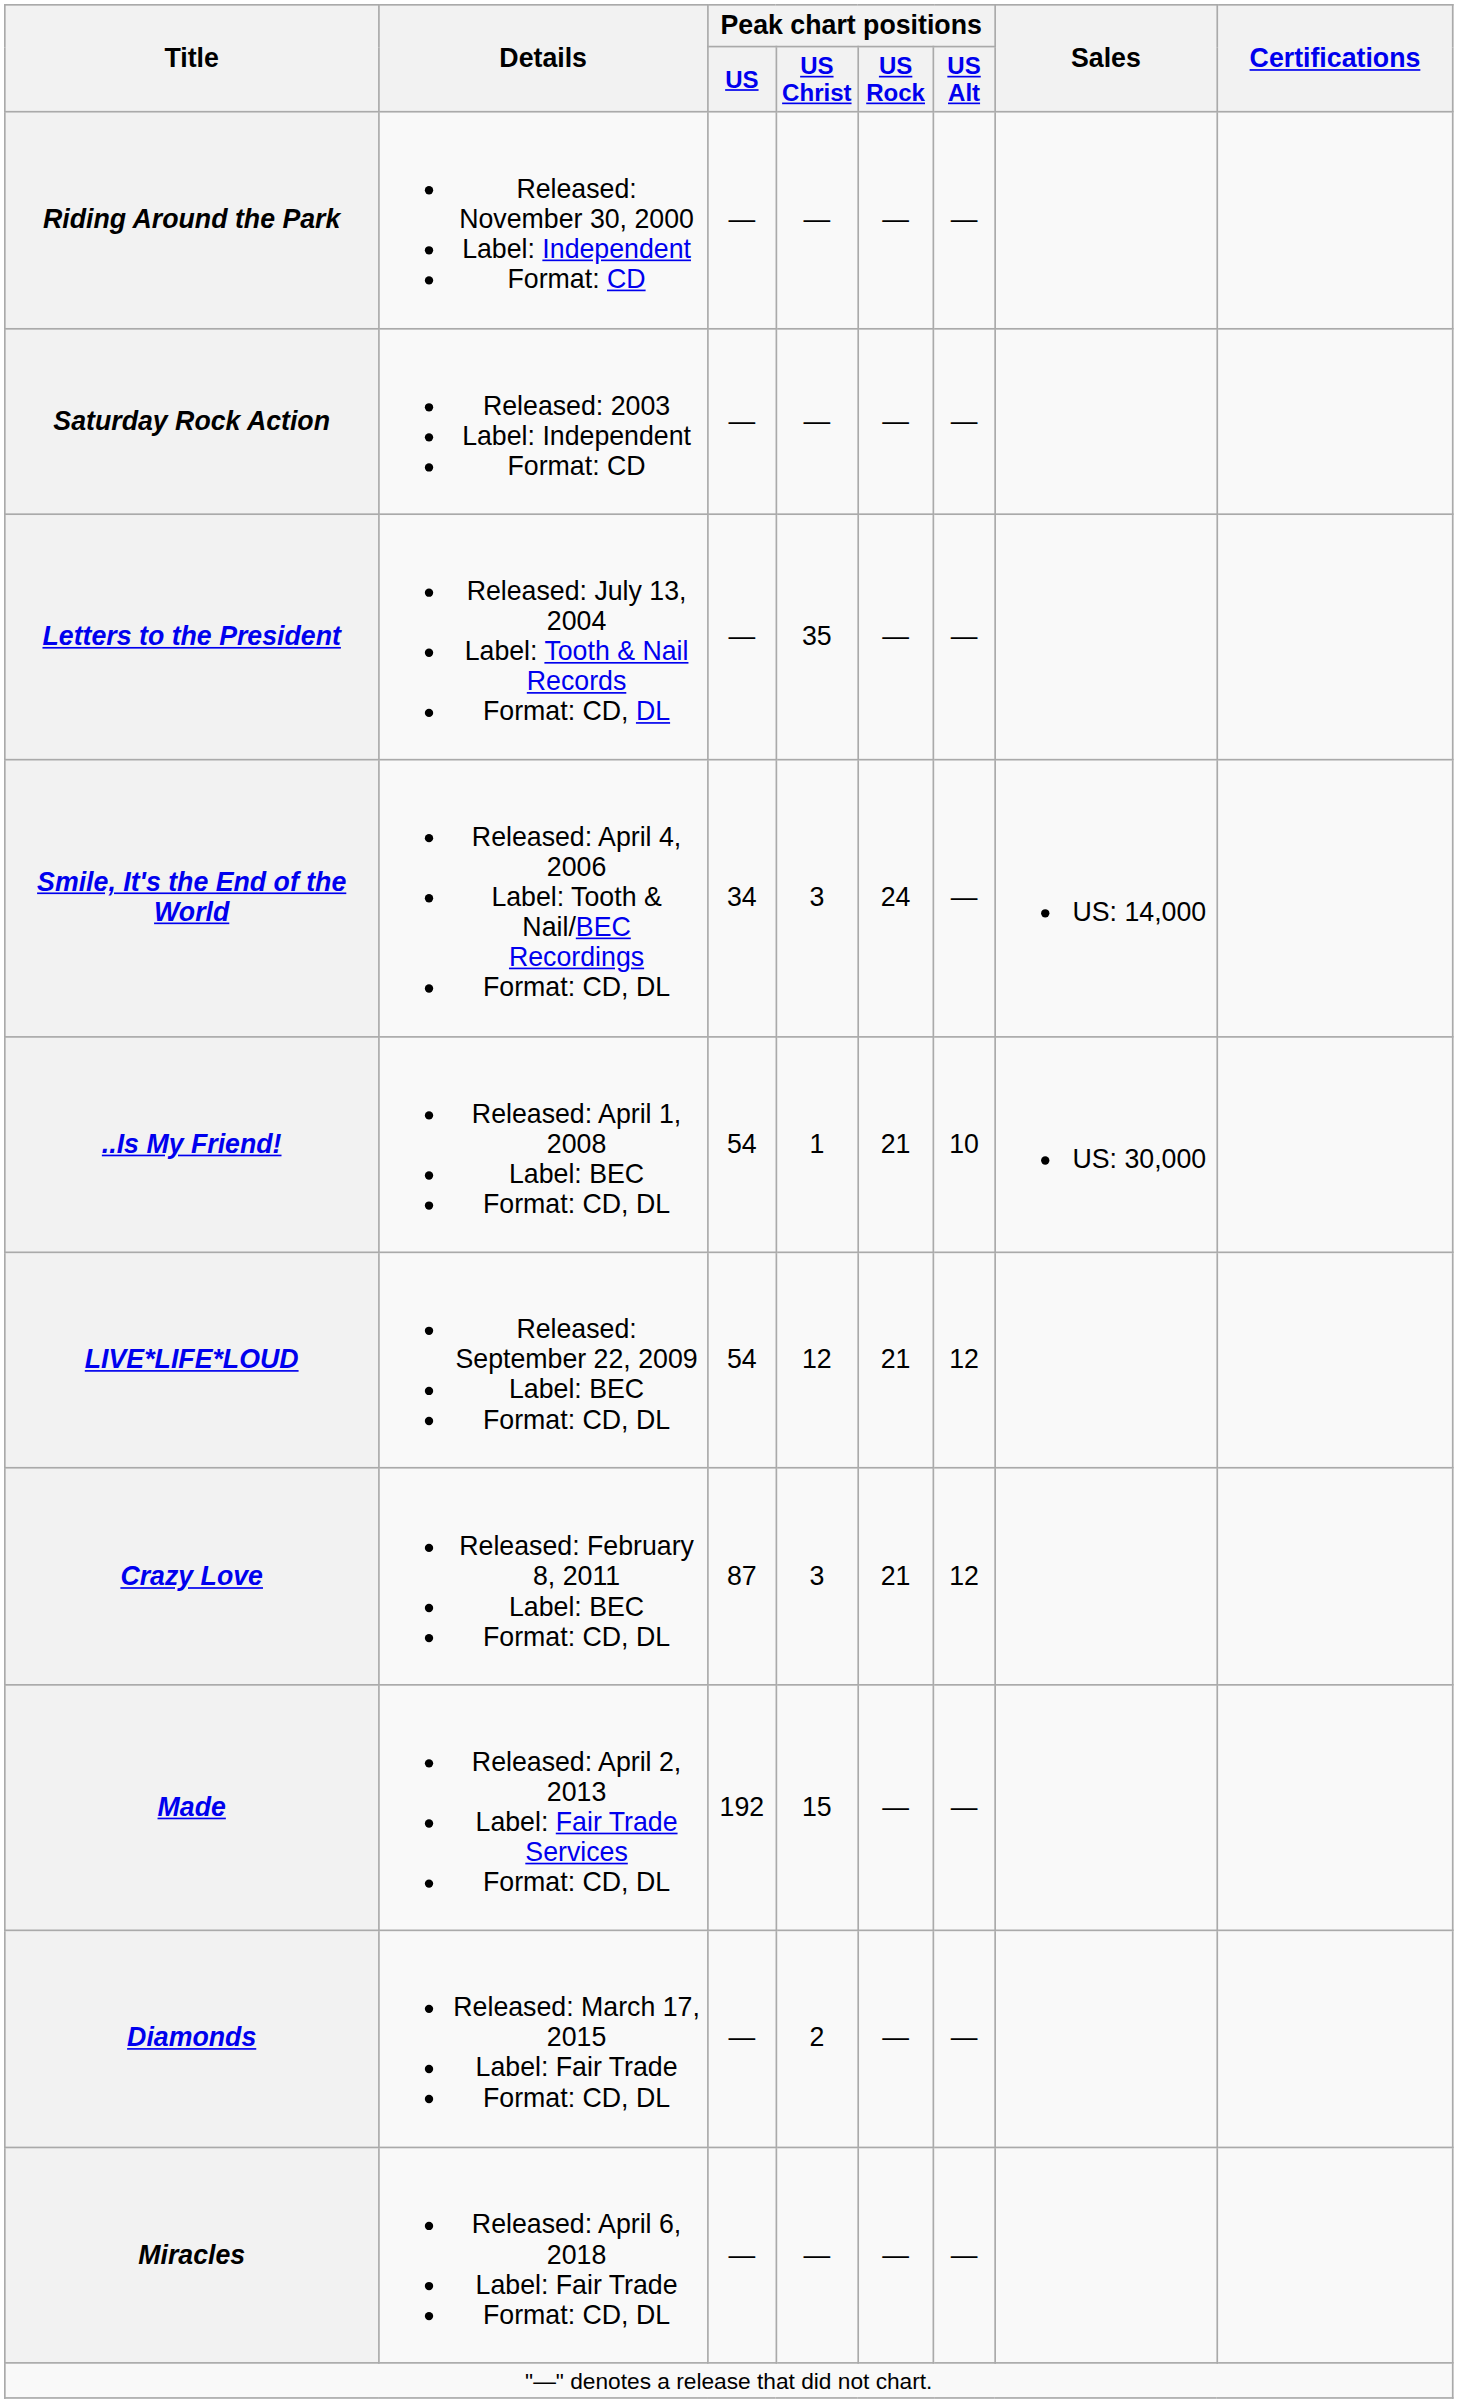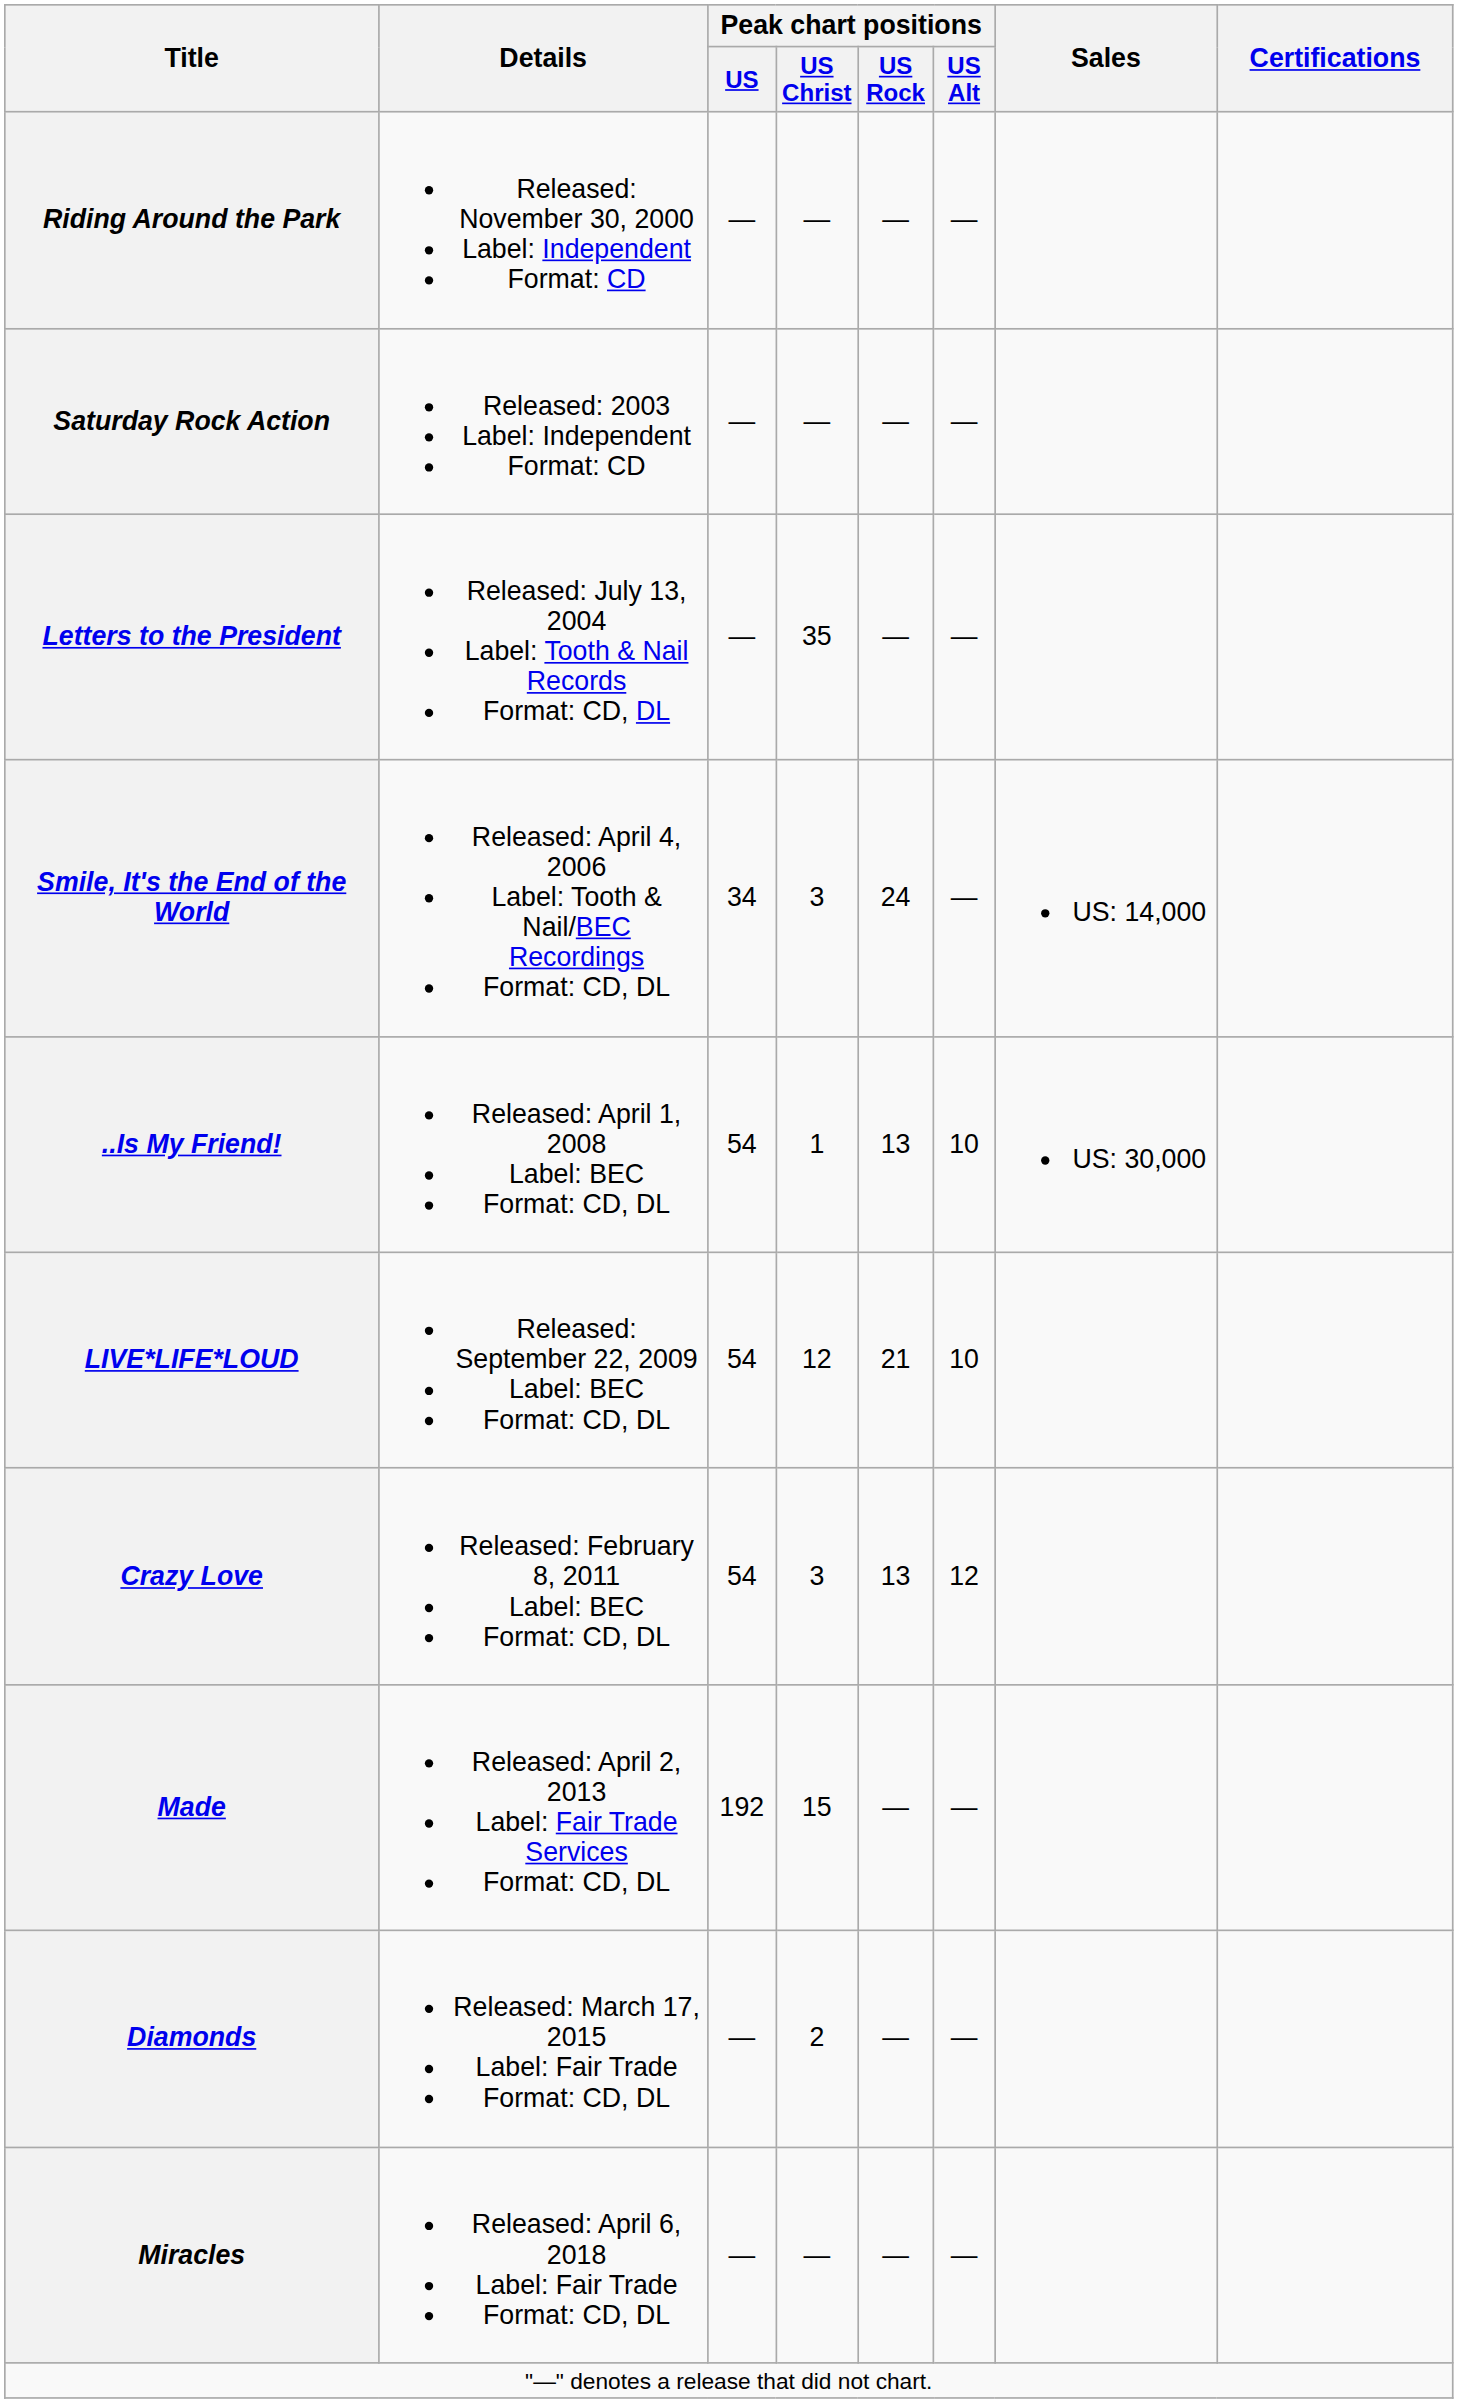..Is My Friend! | Peak chart positions / US Rock: 21 -> 13
LIVE*LIFE*LOUD | Peak chart positions / US Alt: 12 -> 10
Crazy Love | Peak chart positions / US: 87 -> 54
Crazy Love | Peak chart positions / US Rock: 21 -> 13
